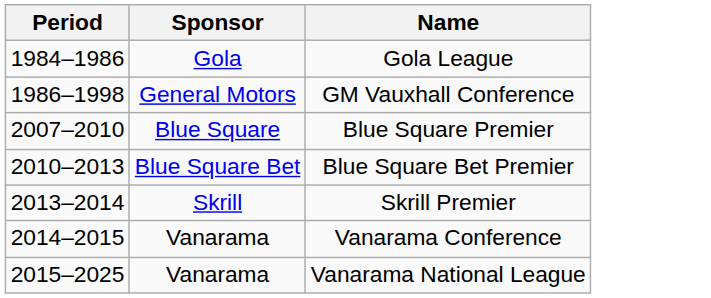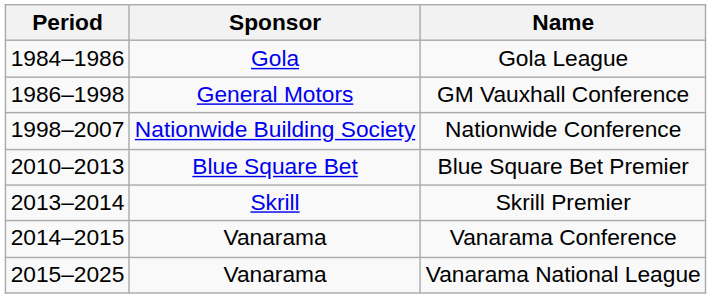+ row: 1998–2007 | Nationwide Building Society | Nationwide Conference
- row: 2007–2010 | Blue Square | Blue Square Premier
